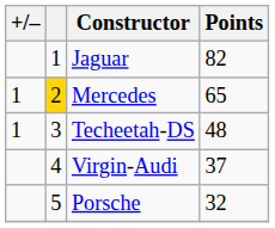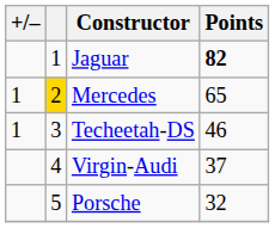Jaguar | Points: normal -> bold
Techeetah-DS | Points: 48 -> 46
